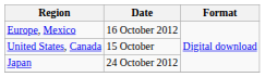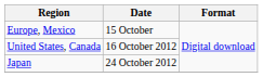Europe, Mexico | Date: 16 October 2012 -> 15 October
United States, Canada | Date: 15 October -> 16 October 2012
